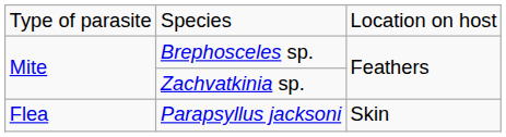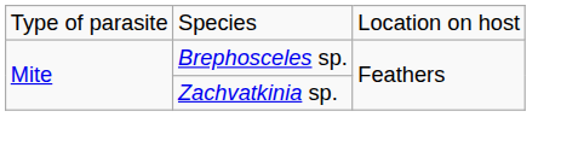- row: Flea | Parapsyllus jacksoni | Skin
